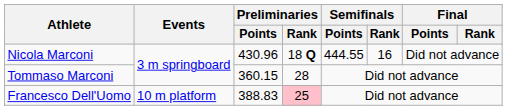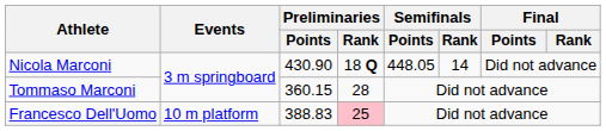Nicola Marconi | Preliminaries / Points: 430.96 -> 430.90
Nicola Marconi | Semifinals / Points: 444.55 -> 448.05
Nicola Marconi | Semifinals / Rank: 16 -> 14
